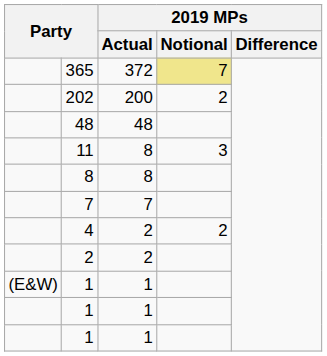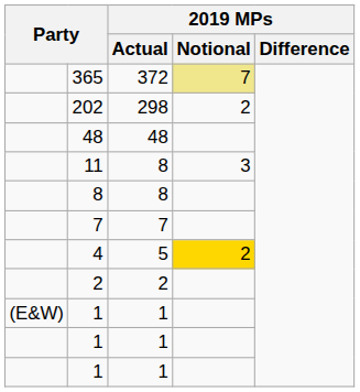202 | 2019 MPs / Actual: 200 -> 298
4 | 2019 MPs / Actual: 2 -> 5
4 | 2019 MPs / Notional: no background -> gold background
